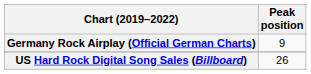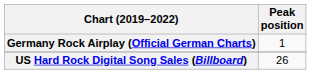Germany Rock Airplay (Official German Charts) | Peak position: 9 -> 1
